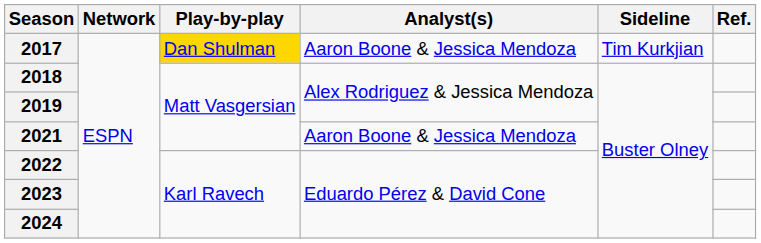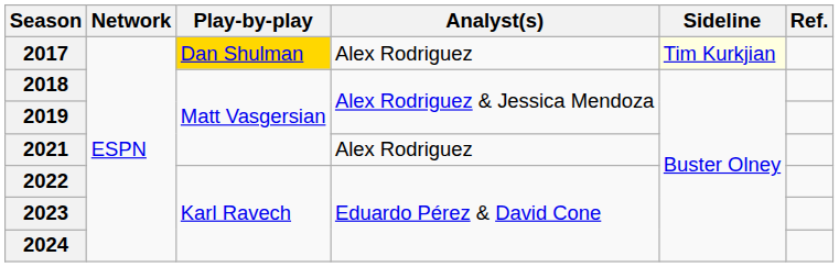2017 | Analyst(s): Aaron Boone & Jessica Mendoza -> Alex Rodriguez
2017 | Sideline: no background -> lightyellow background
2021 | Analyst(s): Aaron Boone & Jessica Mendoza -> Alex Rodriguez
